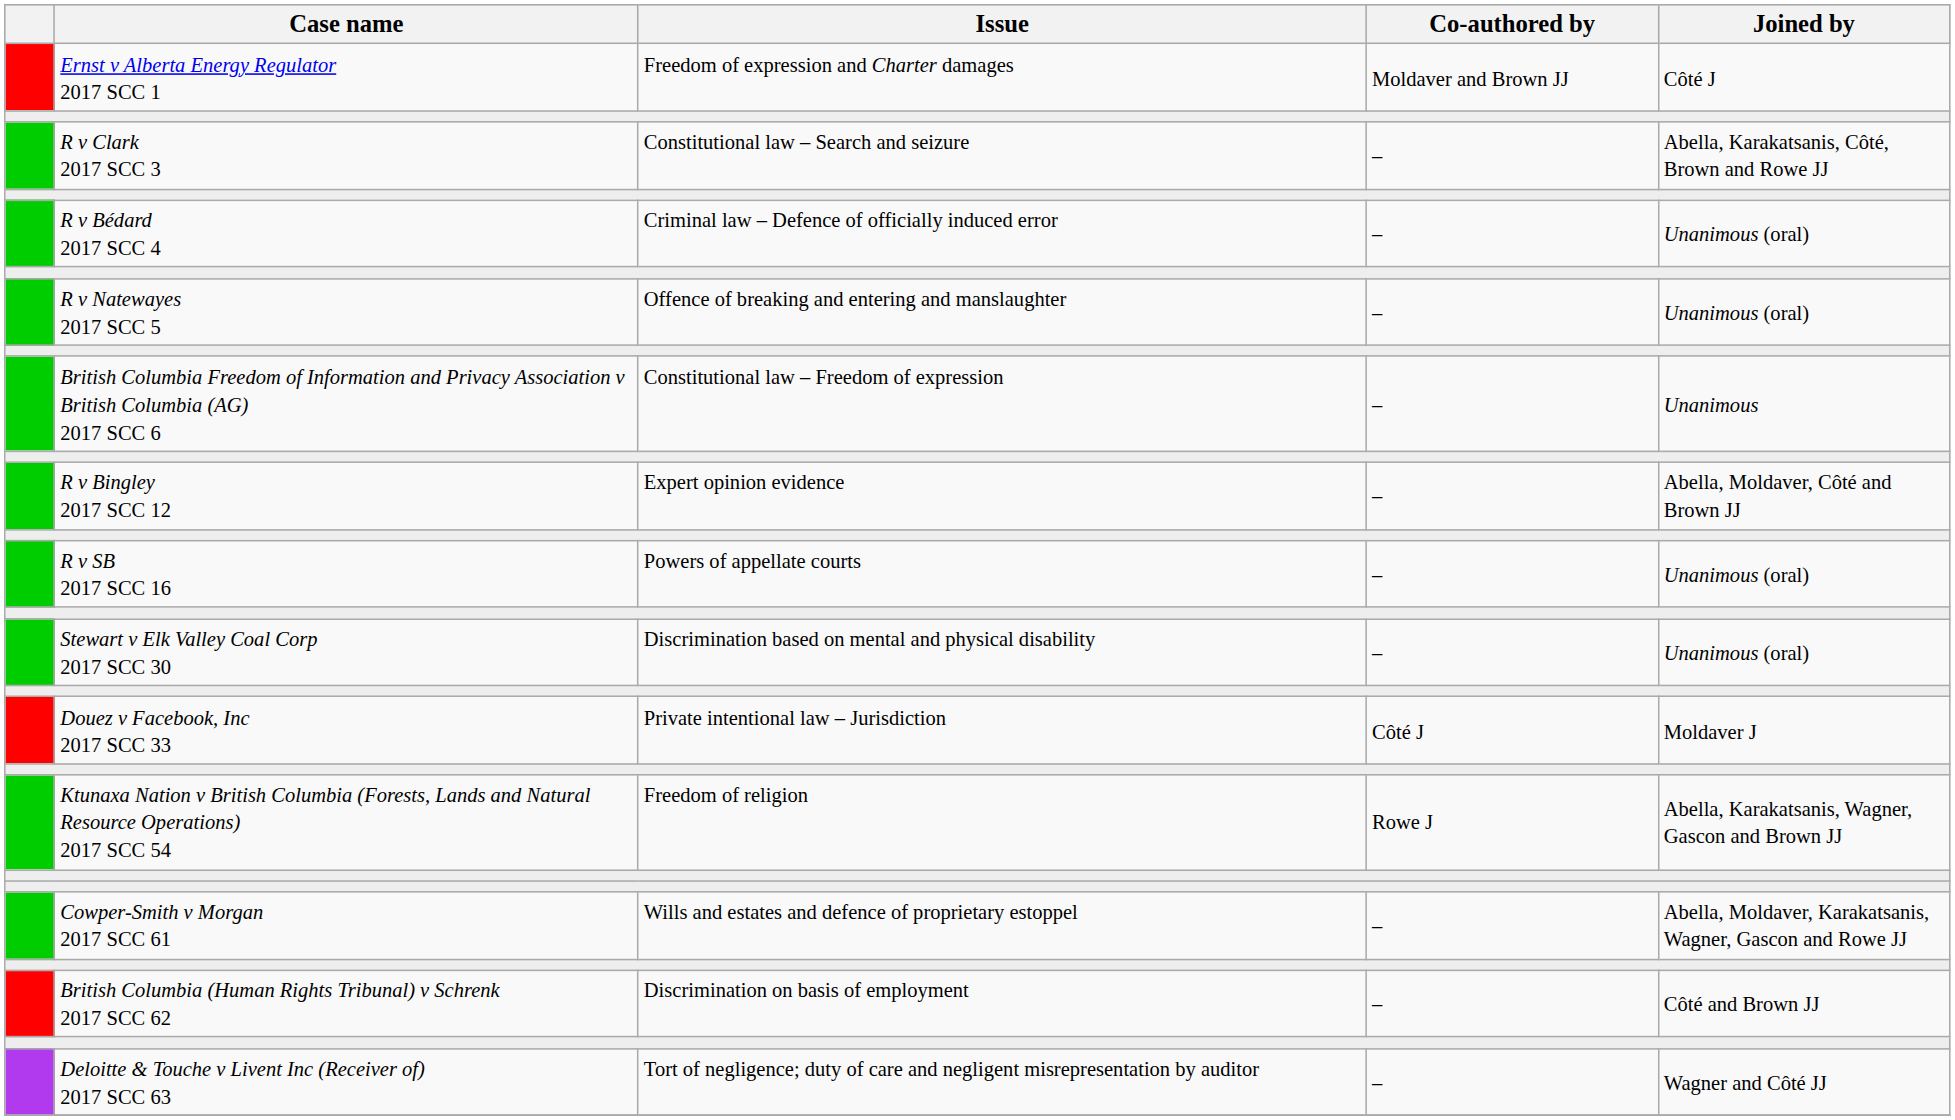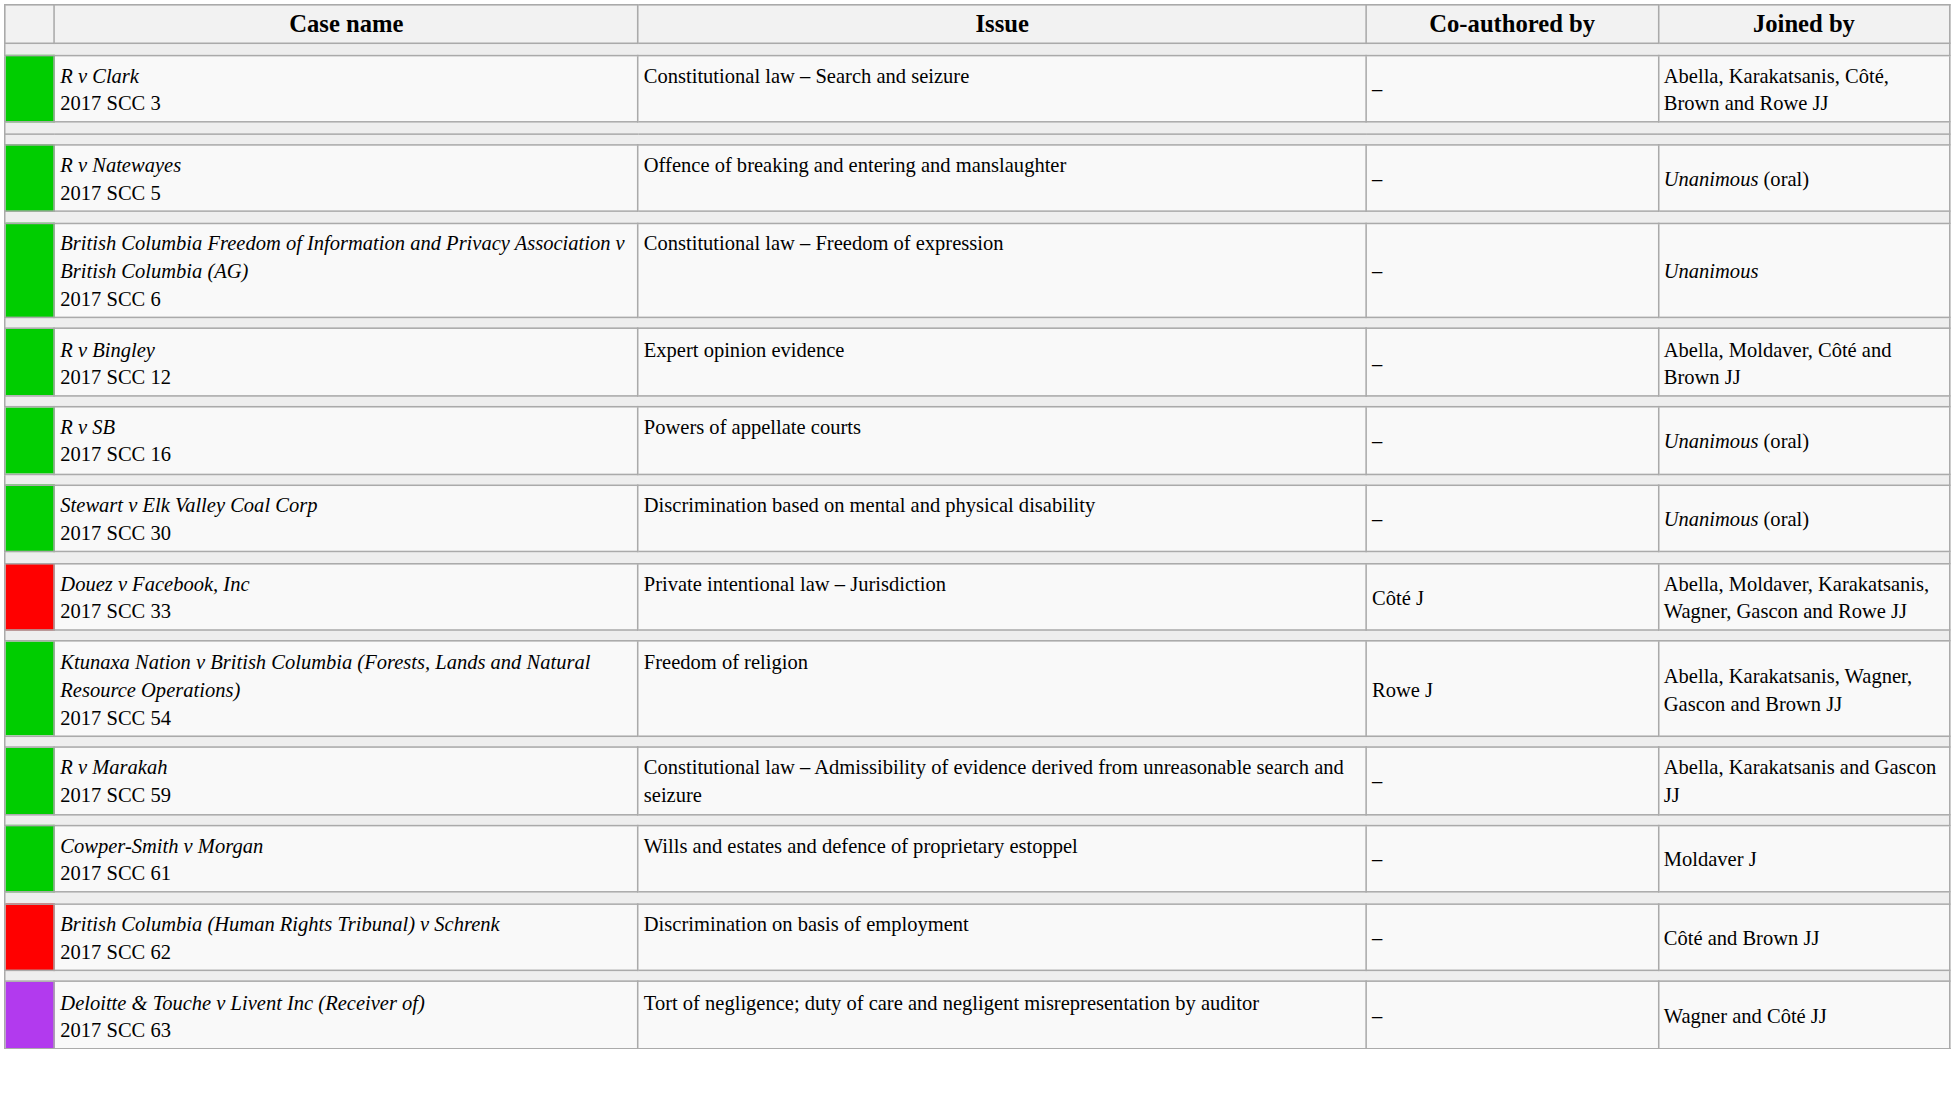- row: Ernst v Alberta Energy Regulator 2017 SCC 1 | Freedom of expression and Charter damages | Moldaver and Brown JJ | Côté J
- row: R v Bédard 2017 SCC 4 | Criminal law – Defence of officially induced error | – | Unanimous (oral)
Douez v Facebook, Inc 2017 SCC 33 | Joined by: Moldaver J -> Abella, Moldaver, Karakatsanis, Wagner, Gascon and Rowe JJ
+ row: R v Marakah 2017 SCC 59 | Constitutional law – Admissibility of evidence derived from unreasonable search and seizure | – | Abella, Karakatsanis and Gascon JJ
Cowper-Smith v Morgan 2017 SCC 61 | Joined by: Abella, Moldaver, Karakatsanis, Wagner, Gascon and Rowe JJ -> Moldaver J
